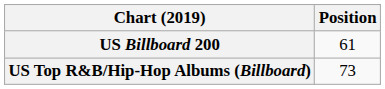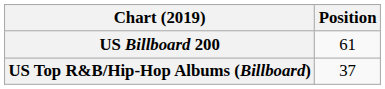US Top R&B/Hip-Hop Albums (Billboard) | Position: 73 -> 37
